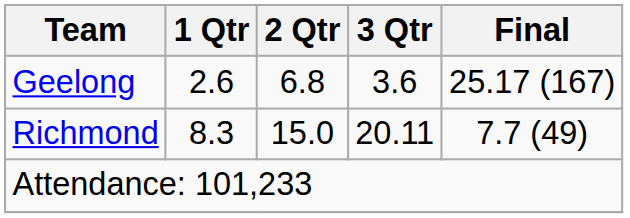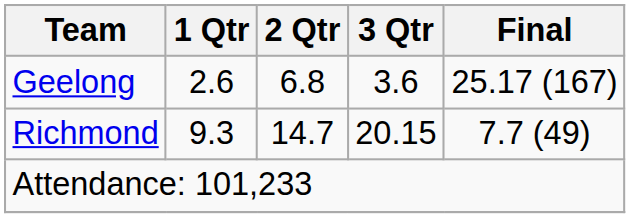Richmond | 1 Qtr: 8.3 -> 9.3
Richmond | 2 Qtr: 15.0 -> 14.7
Richmond | 3 Qtr: 20.11 -> 20.15
